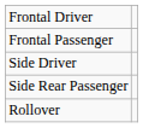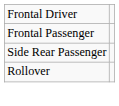- row: Side Driver
